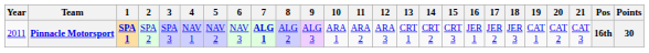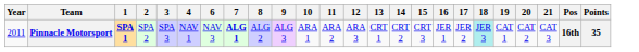- column: 5 | NAV 2
Pinnacle Motorsport | 18: no background -> paleturquoise background
Pinnacle Motorsport | Points: 30 -> 35
